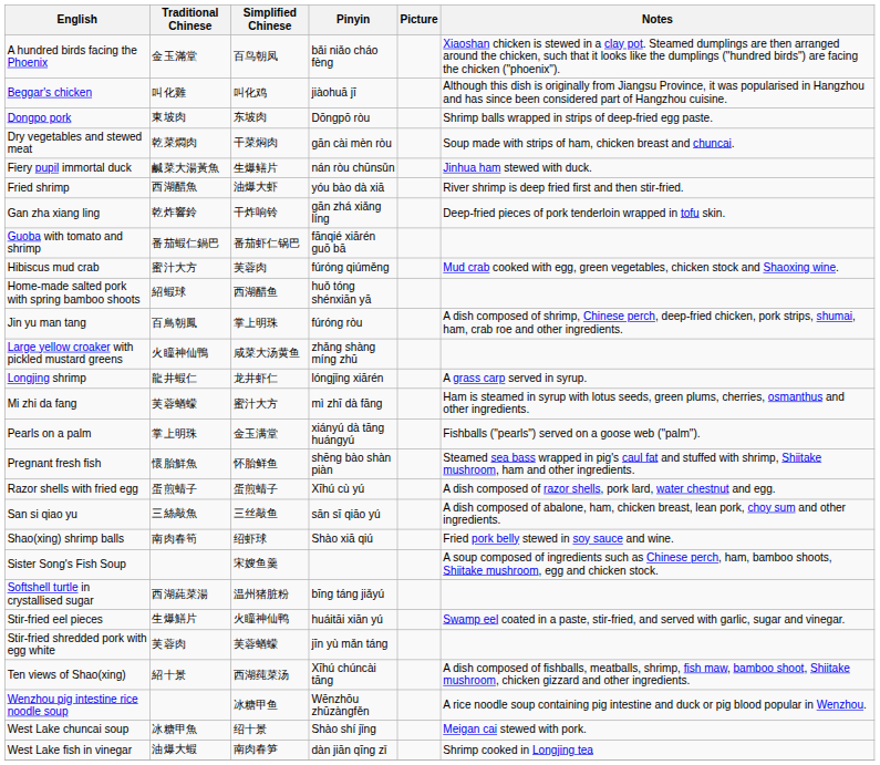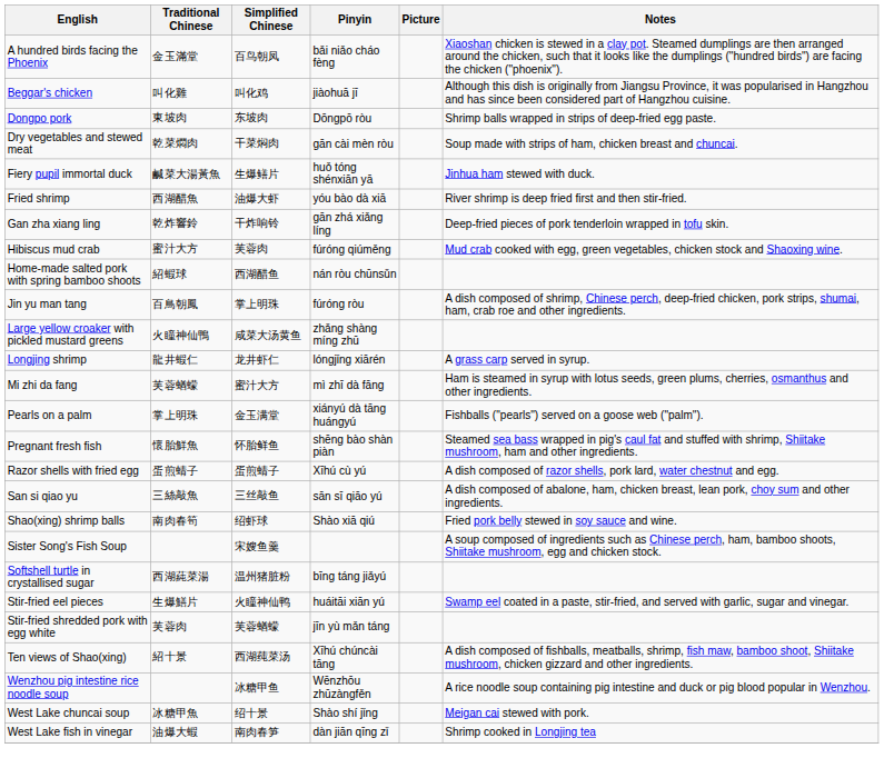Fiery pupil immortal duck | Pinyin: nán ròu chūnsǔn -> huǒ tóng shénxiān yā
- row: Guoba with tomato and shrimp | 番茄蝦仁鍋巴 | 番茄虾仁锅巴 | fānqié xiārén guō bā
Home-made salted pork with spring bamboo shoots | Pinyin: huǒ tóng shénxiān yā -> nán ròu chūnsǔn
